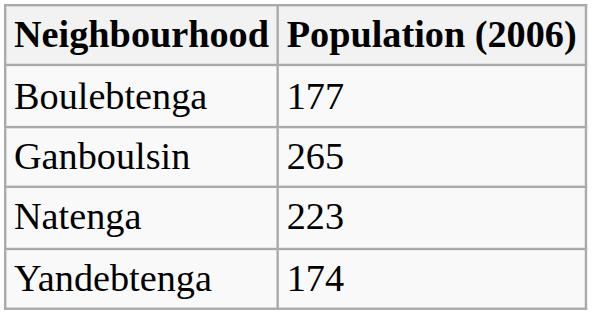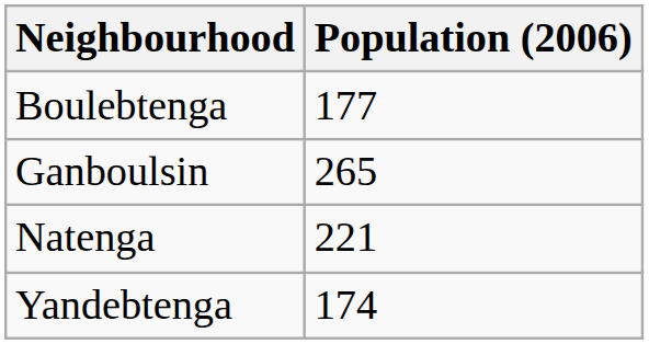Natenga | Population (2006): 223 -> 221
